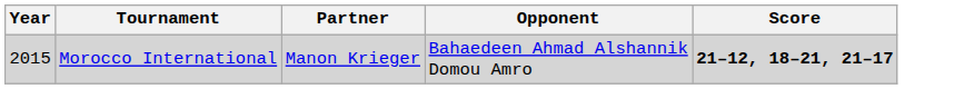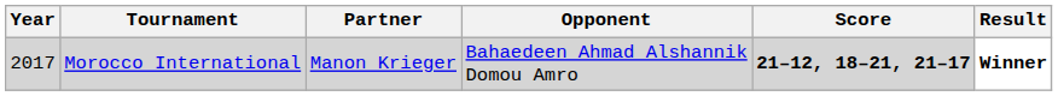+ column: Result | Winner
Morocco International | Year: 2015 -> 2017
